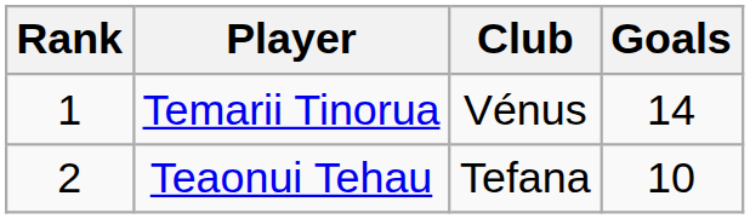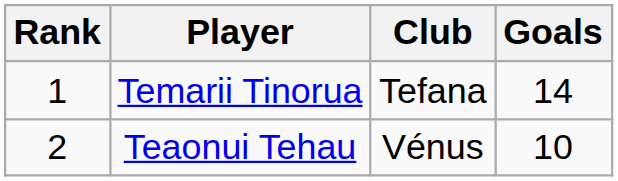Temarii Tinorua | Club: Vénus -> Tefana
Teaonui Tehau | Club: Tefana -> Vénus
